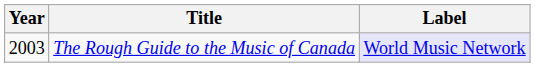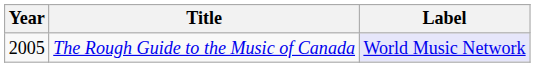The Rough Guide to the Music of Canada | Year: 2003 -> 2005
